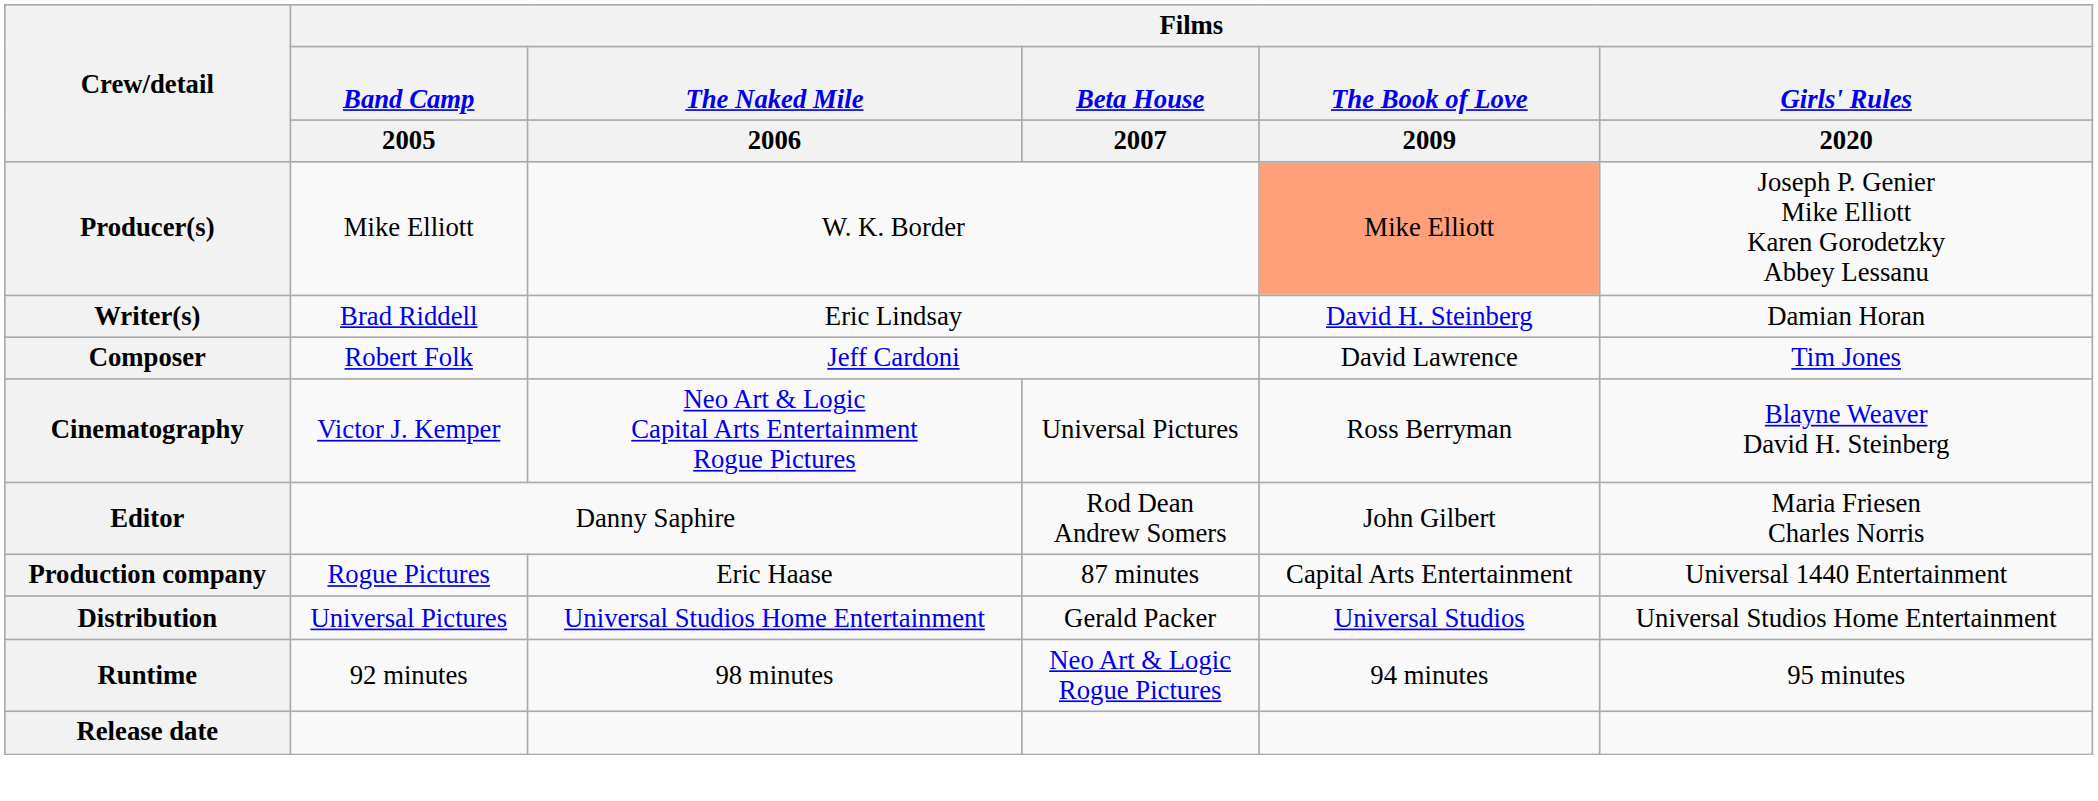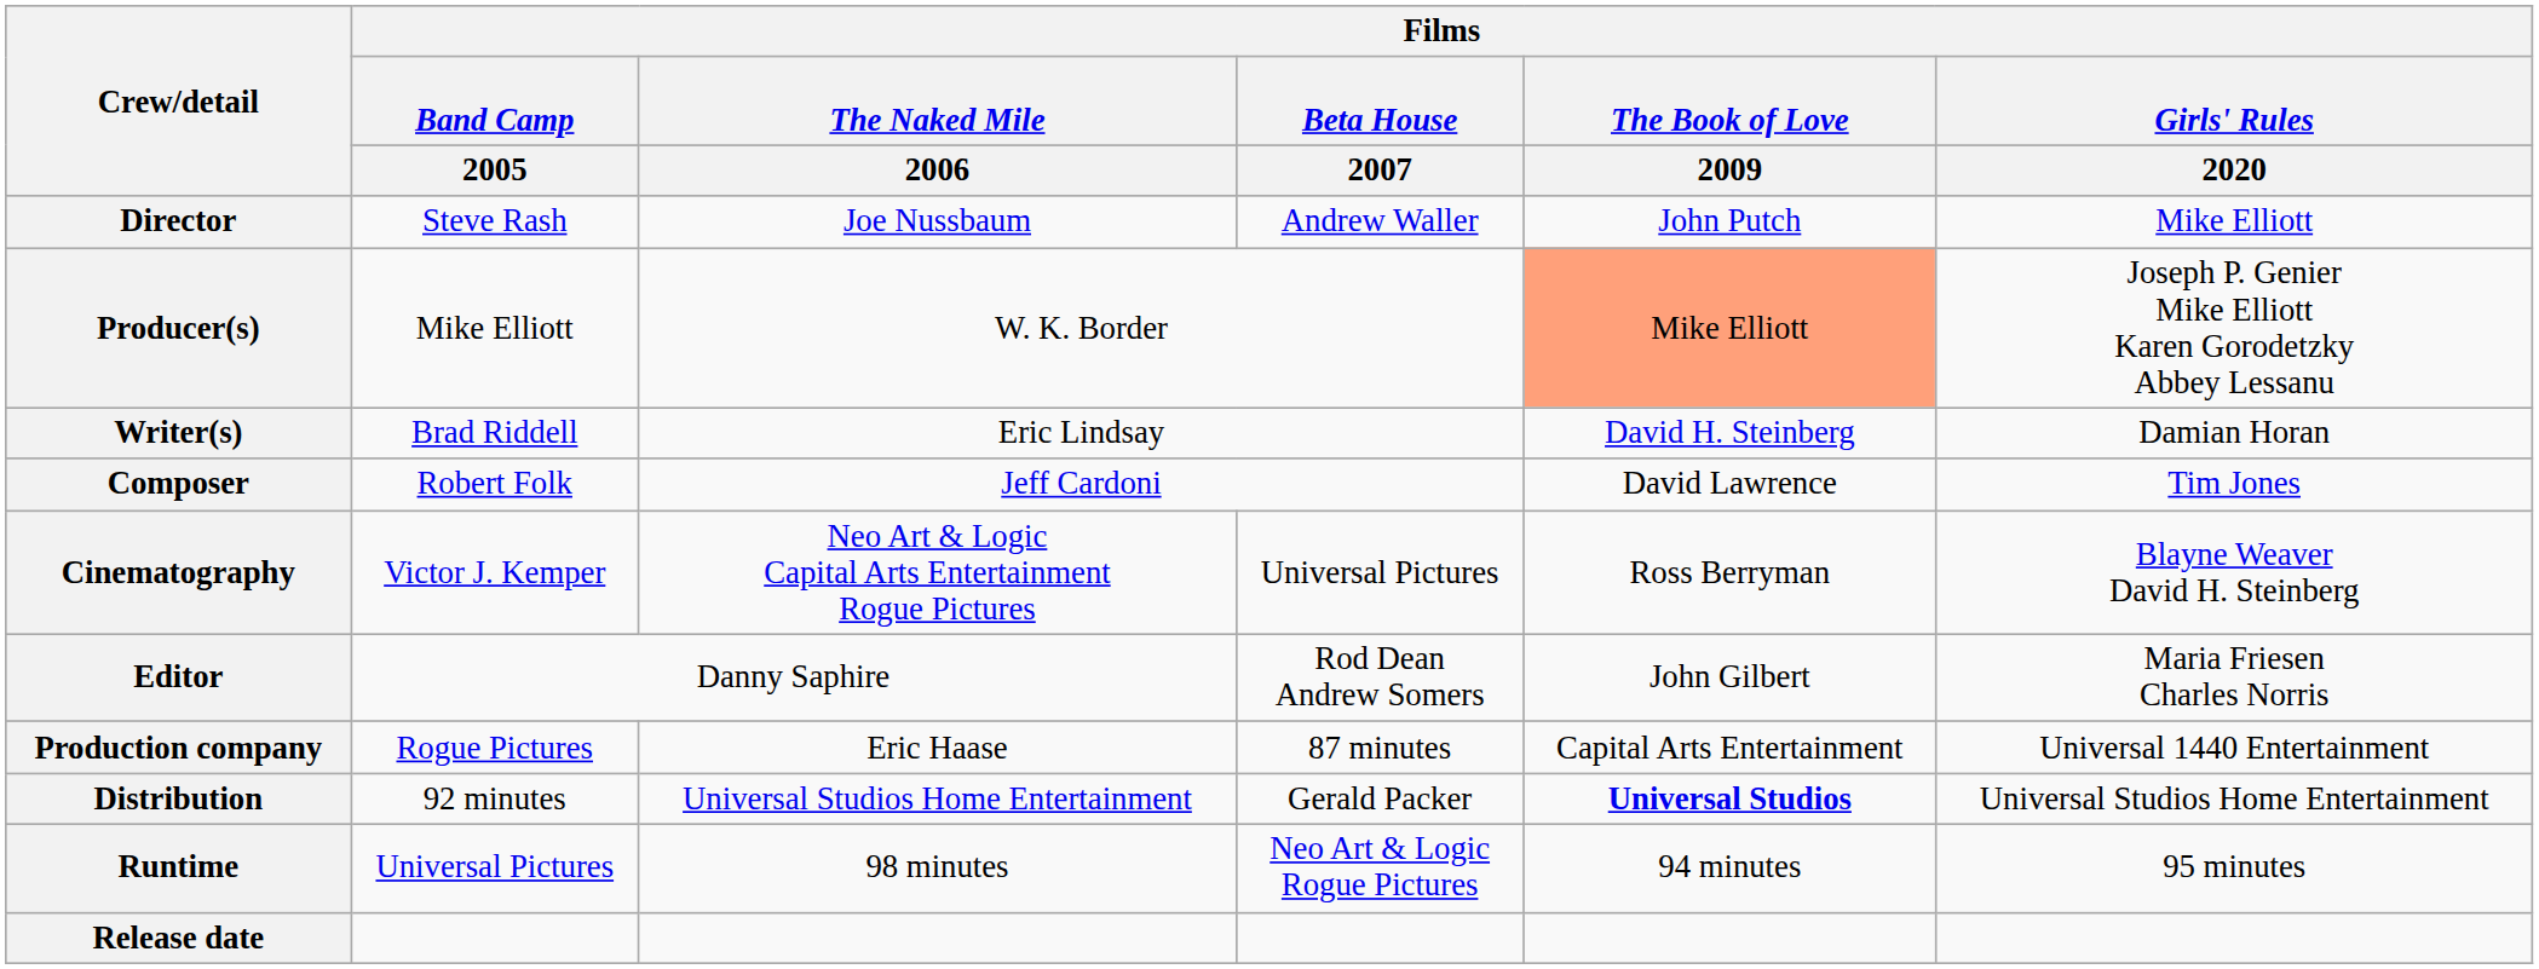+ row: Director | Steve Rash | Joe Nussbaum | Andrew Waller | John Putch | Mike Elliott
Distribution | Films / Band Camp / 2005: Universal Pictures -> 92 minutes
Distribution | Films / The Book of Love / 2009: normal -> bold
Runtime | Films / Band Camp / 2005: 92 minutes -> Universal Pictures
